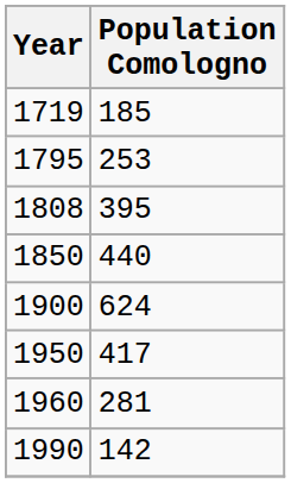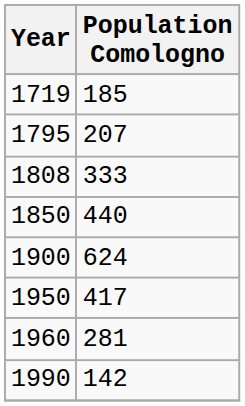1795 | Population Comologno: 253 -> 207
1808 | Population Comologno: 395 -> 333
